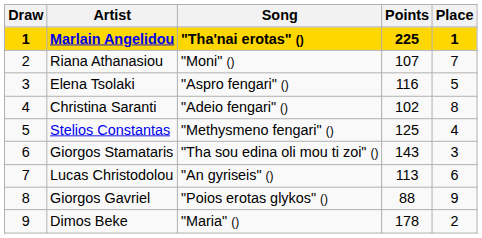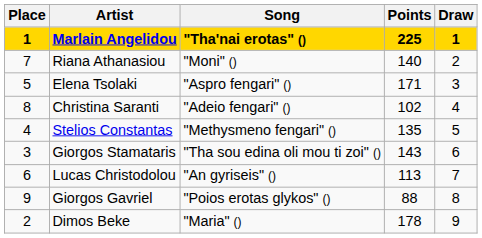columns swapped: Draw <-> Place
Riana Athanasiou | Points: 107 -> 140
Elena Tsolaki | Points: 116 -> 171
Stelios Constantas | Points: 125 -> 135
